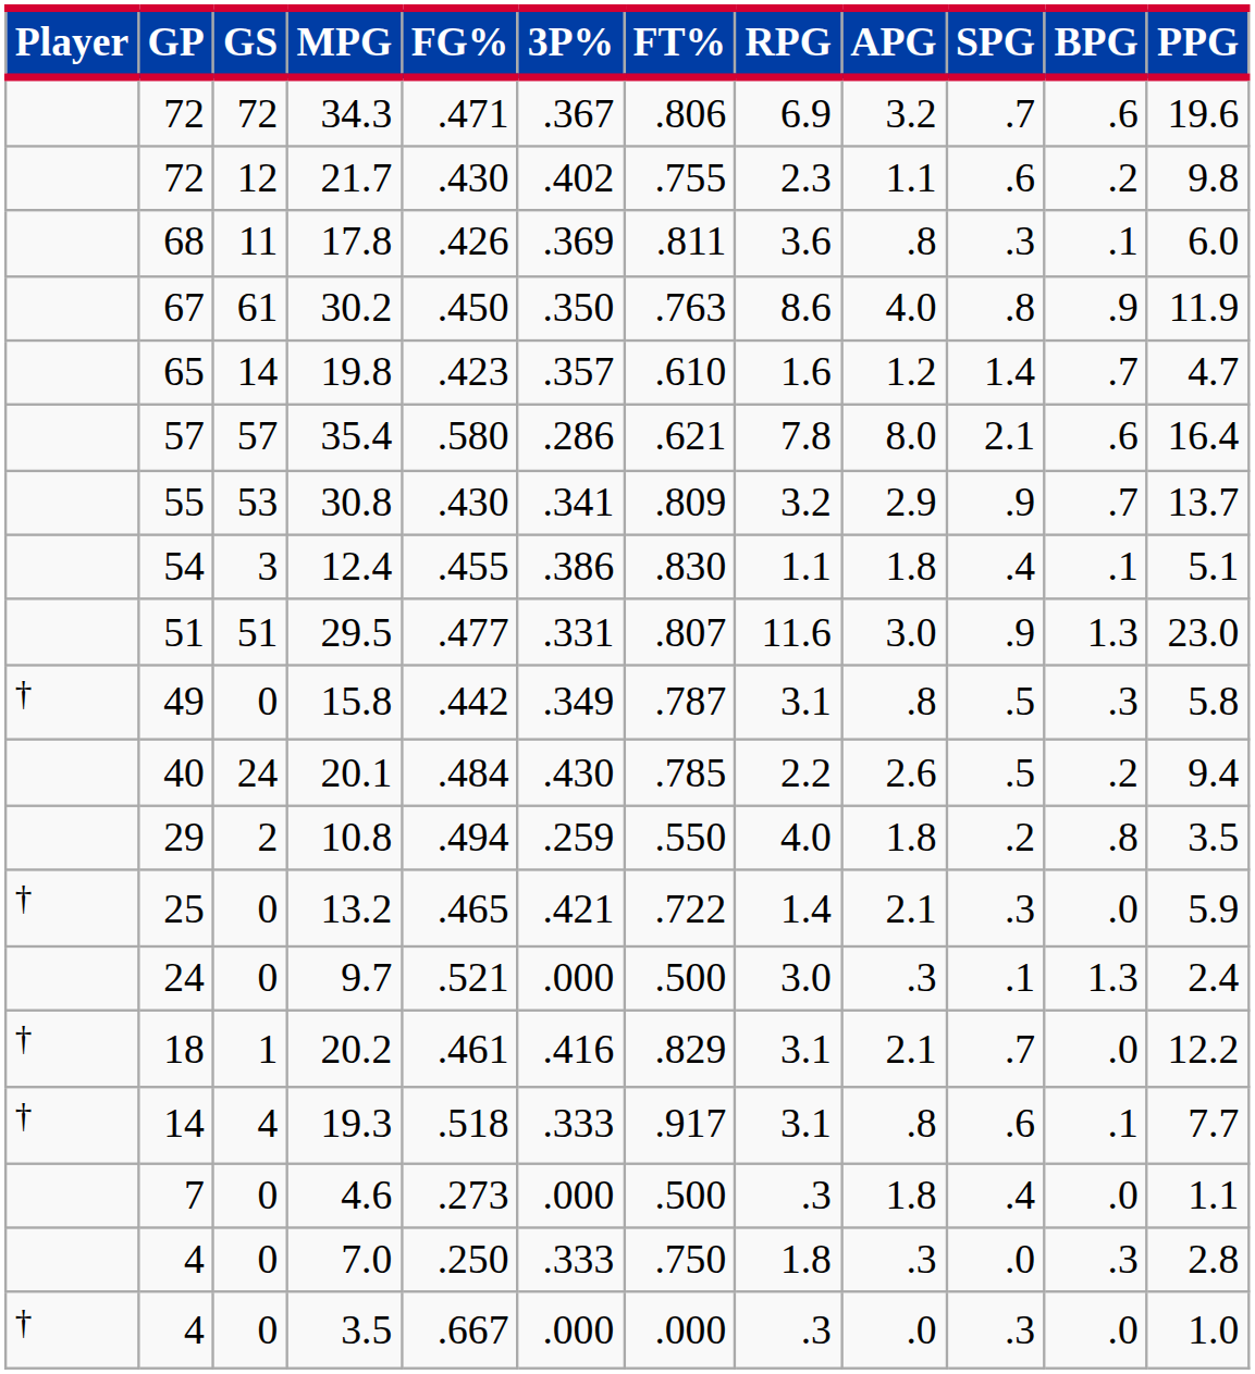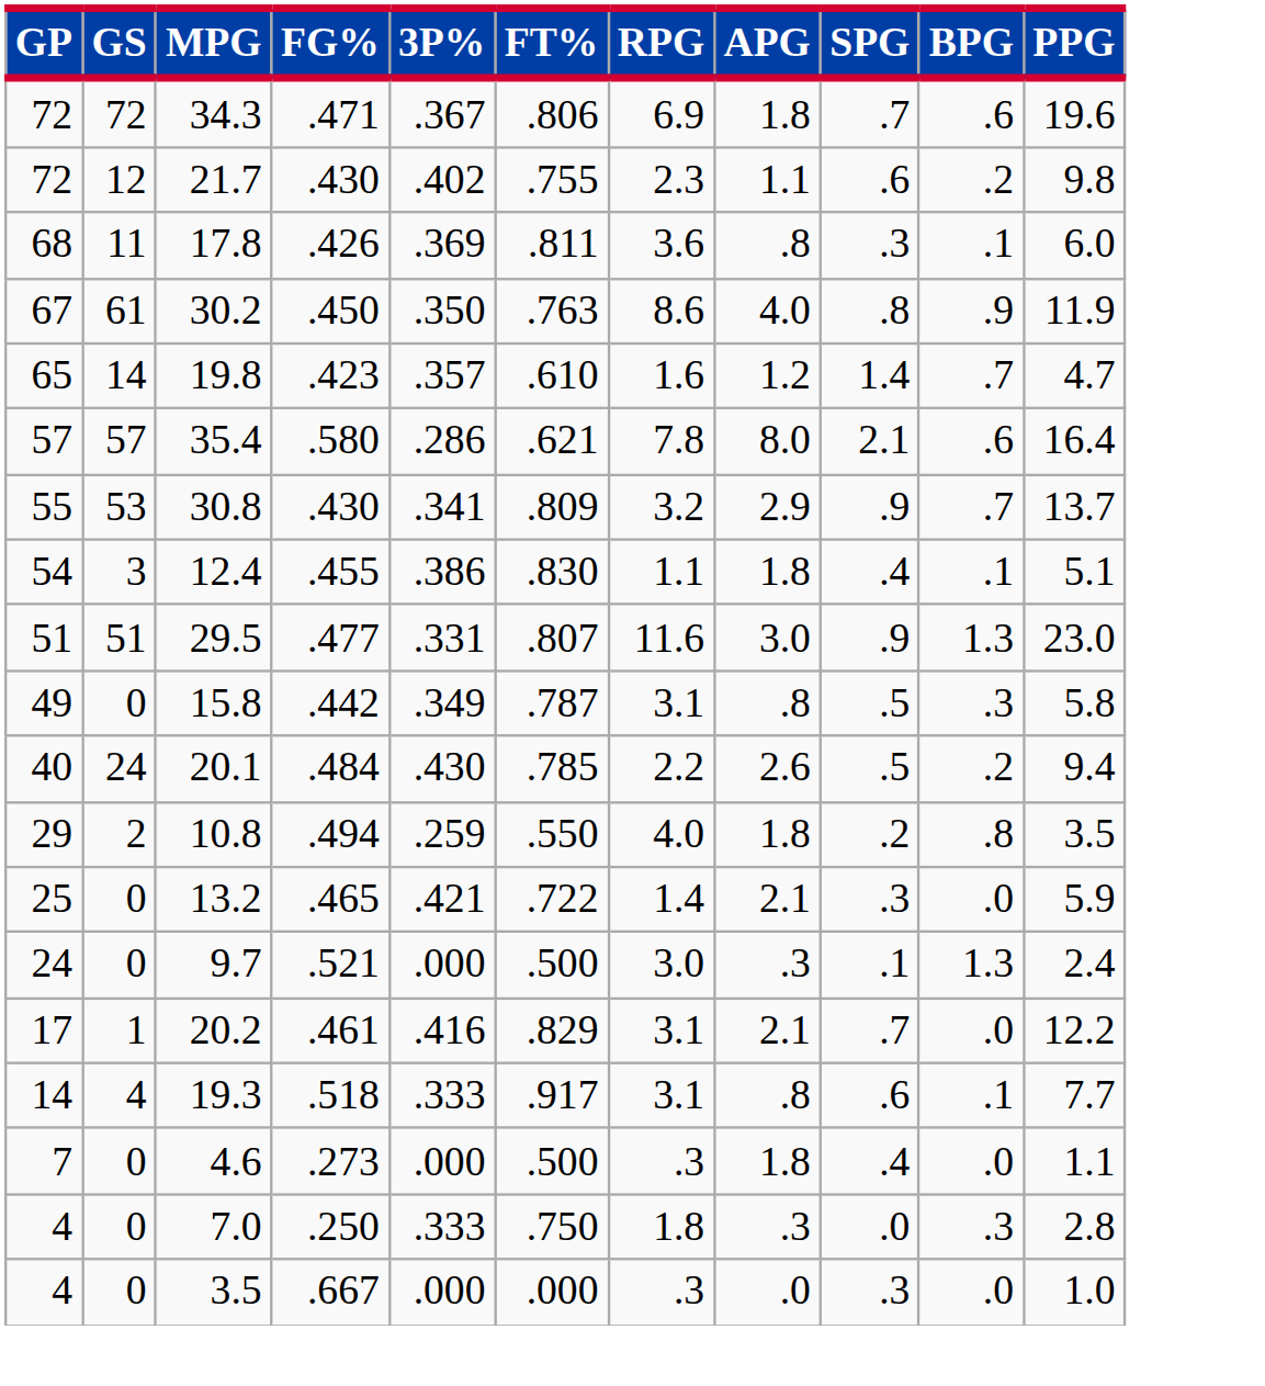- column: Player | † | † | † | † | †
34.3 | APG: 3.2 -> 1.8
20.2 | GP: 18 -> 17
